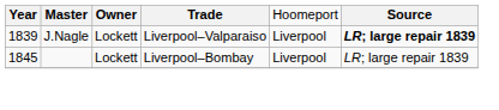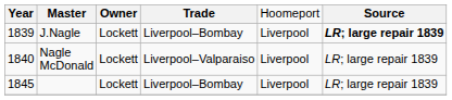J.Nagle | column 4: Liverpool–Valparaiso -> Liverpool–Bombay
+ row: 1840 | Nagle McDonald | Lockett | Liverpool–Valparaiso | Liverpool | LR; large repair 1839
